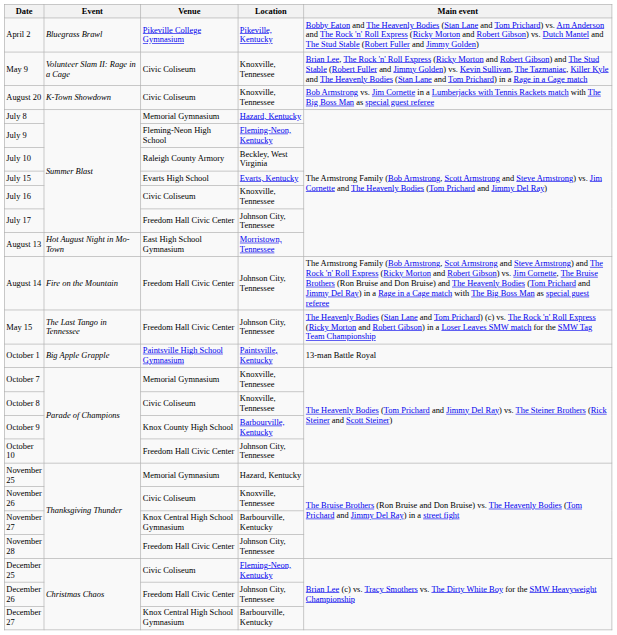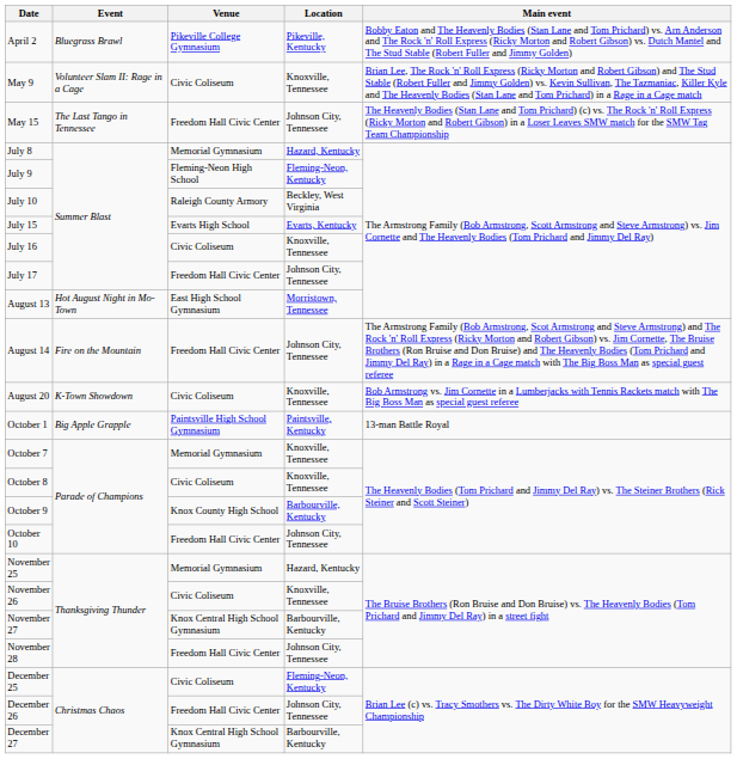rows swapped: May 15 <-> August 20
